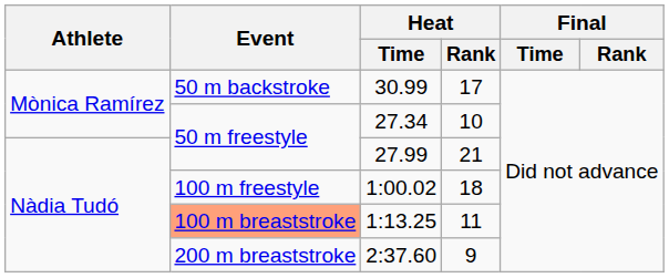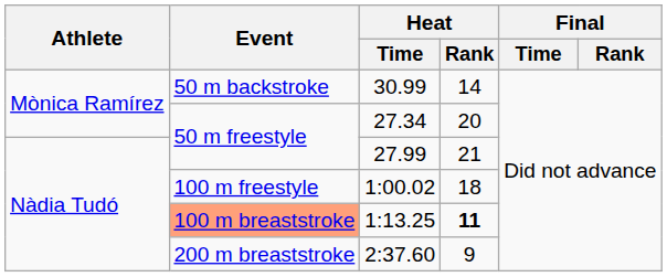30.99 | Heat / Rank: 17 -> 14
27.34 | Heat / Rank: 10 -> 20
1:13.25 | Heat / Rank: normal -> bold
